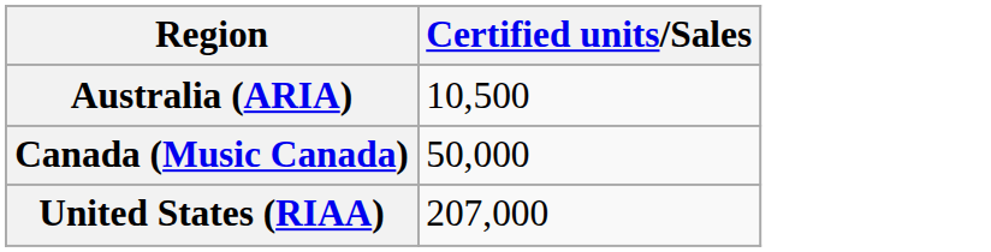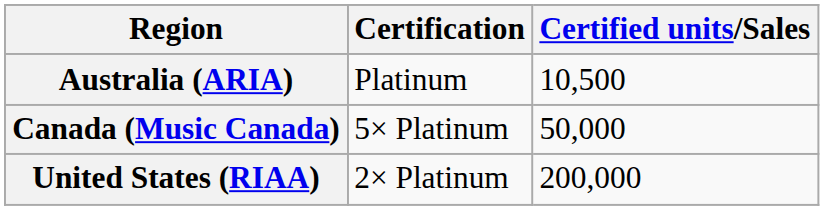+ column: Certification | Platinum | 5× Platinum | 2× Platinum
United States (RIAA) | Certified units/Sales: 207,000 -> 200,000
